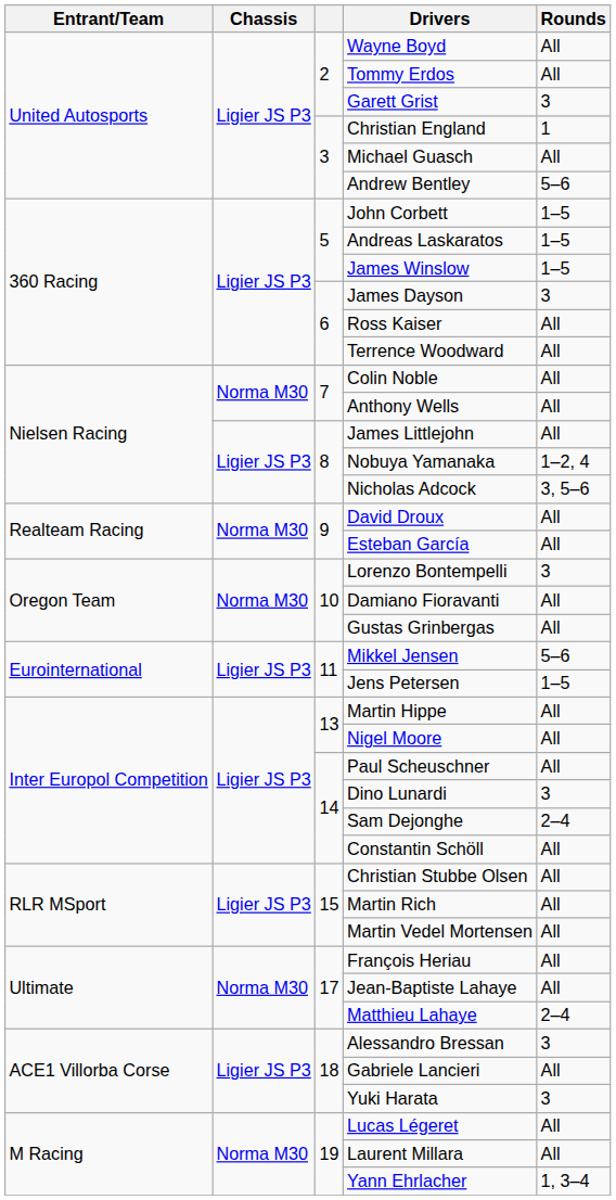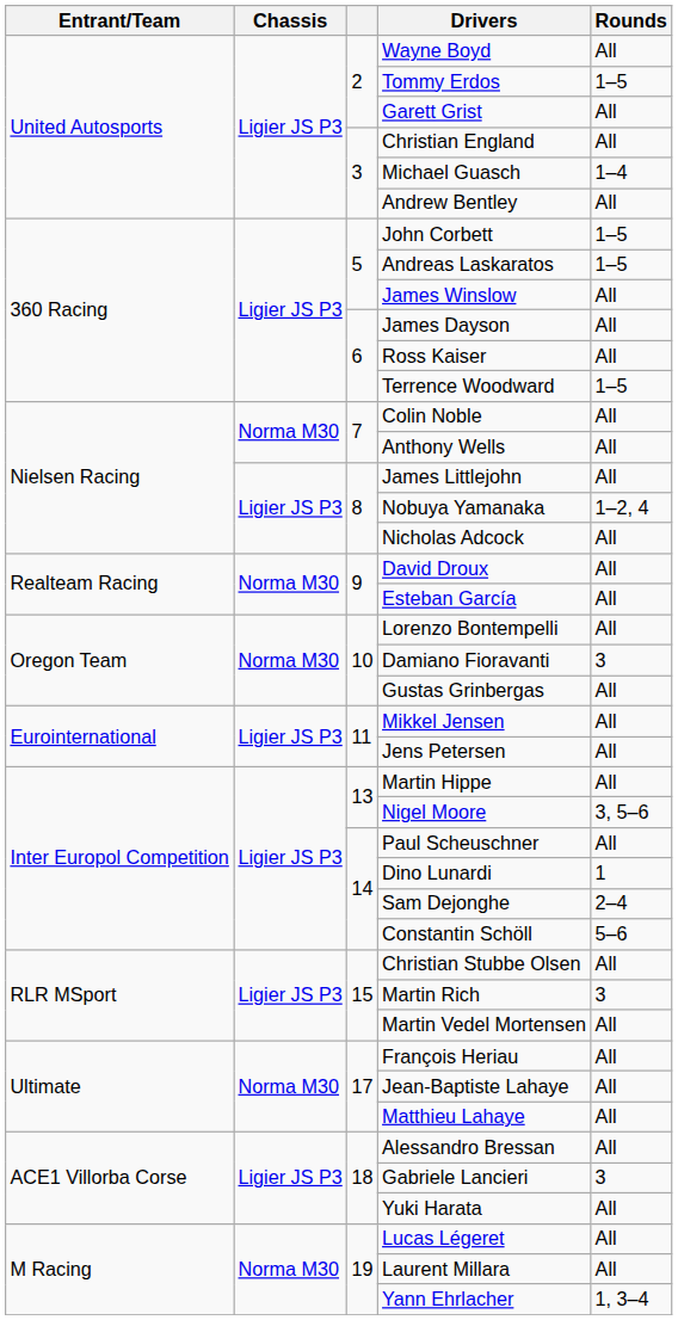Tommy Erdos | Rounds: All -> 1–5
Garett Grist | Rounds: 3 -> All
Christian England | Rounds: 1 -> All
Michael Guasch | Rounds: All -> 1–4
Andrew Bentley | Rounds: 5–6 -> All
James Winslow | Rounds: 1–5 -> All
James Dayson | Rounds: 3 -> All
Terrence Woodward | Rounds: All -> 1–5
Nicholas Adcock | Rounds: 3, 5–6 -> All
Lorenzo Bontempelli | Rounds: 3 -> All
Damiano Fioravanti | Rounds: All -> 3
Mikkel Jensen | Rounds: 5–6 -> All
Jens Petersen | Rounds: 1–5 -> All
Nigel Moore | Rounds: All -> 3, 5–6
Dino Lunardi | Rounds: 3 -> 1
Constantin Schöll | Rounds: All -> 5–6
Martin Rich | Rounds: All -> 3
Matthieu Lahaye | Rounds: 2–4 -> All
Alessandro Bressan | Rounds: 3 -> All
Gabriele Lancieri | Rounds: All -> 3
Yuki Harata | Rounds: 3 -> All
